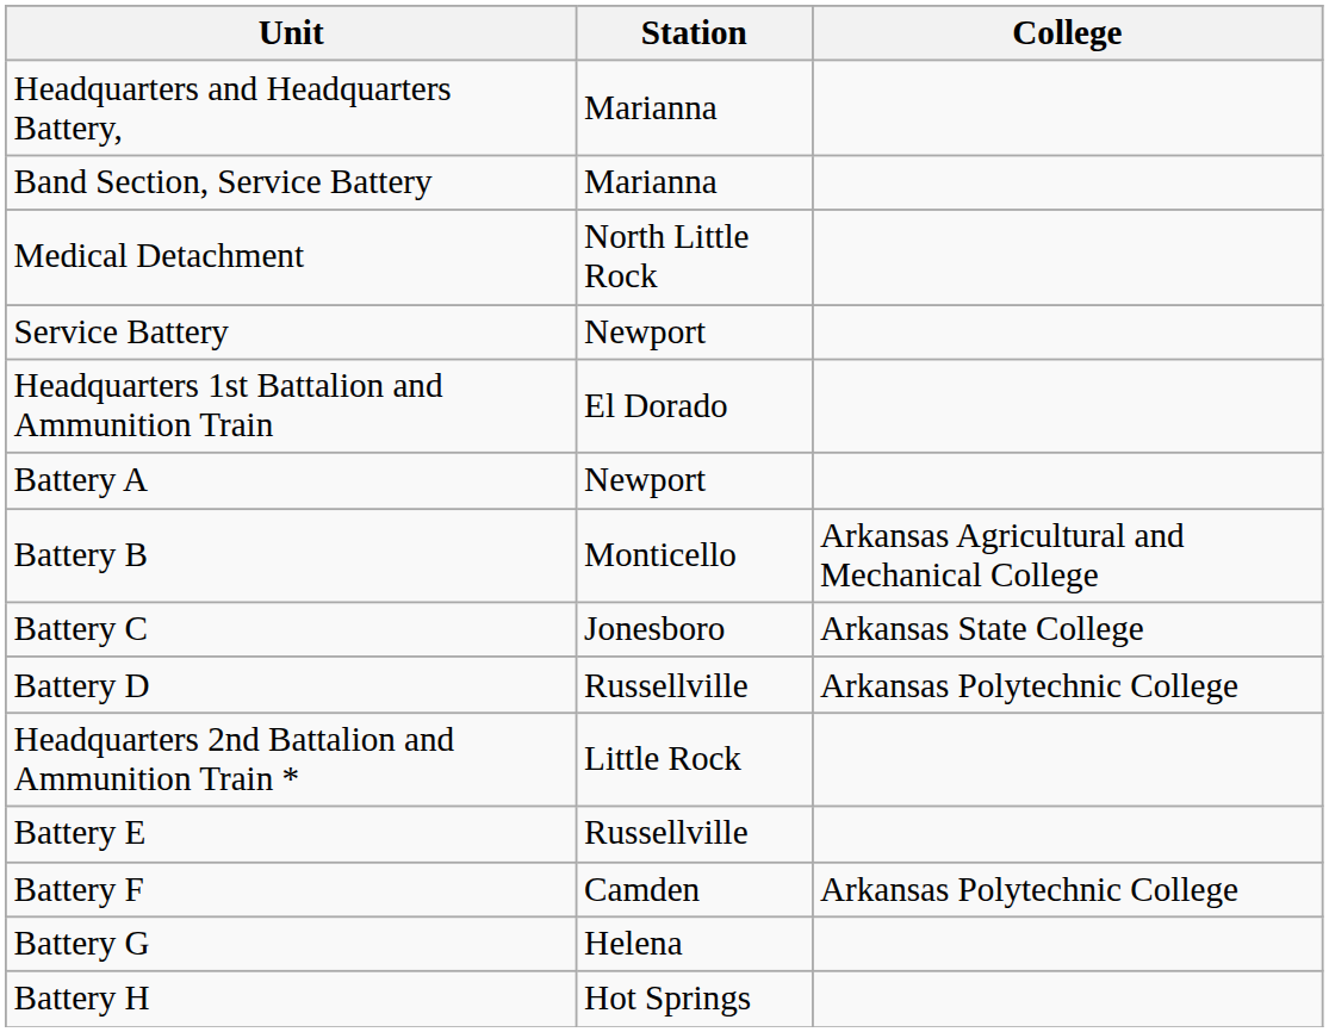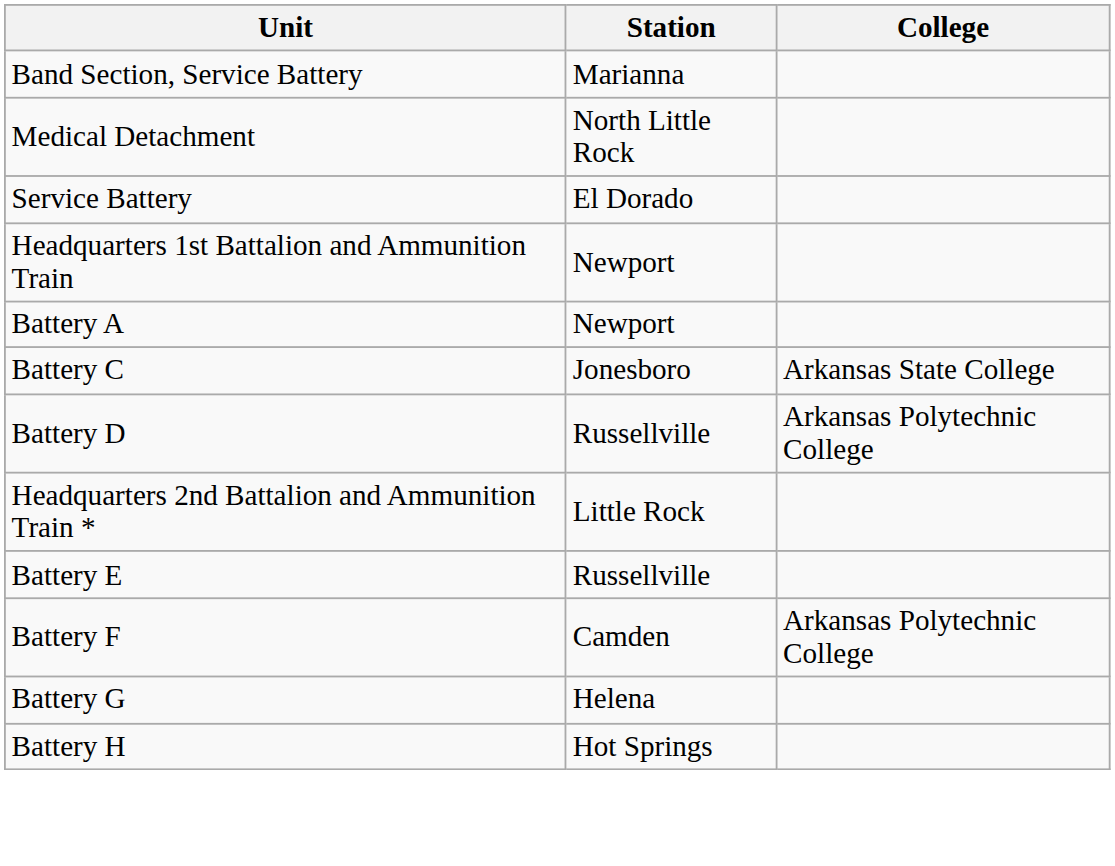- row: Headquarters and Headquarters Battery, | Marianna
Service Battery | Station: Newport -> El Dorado
Headquarters 1st Battalion and Ammunition Train | Station: El Dorado -> Newport
- row: Battery B | Monticello | Arkansas Agricultural and Mechanical College
